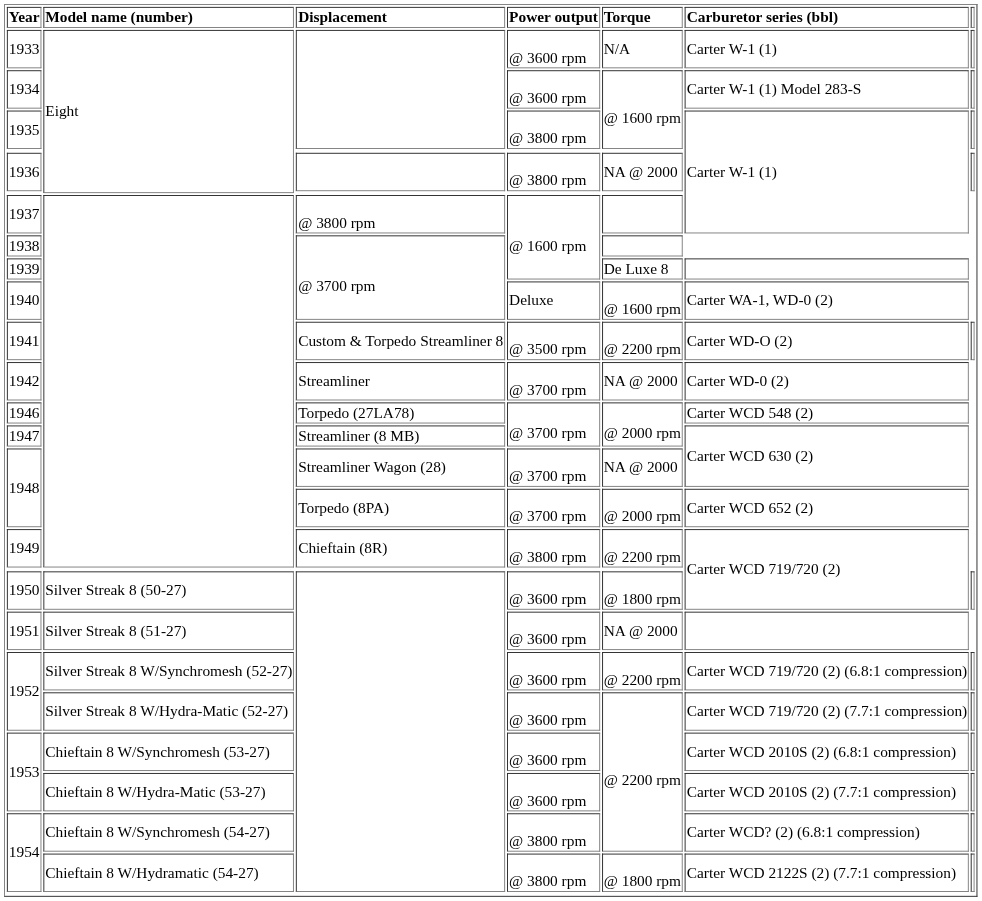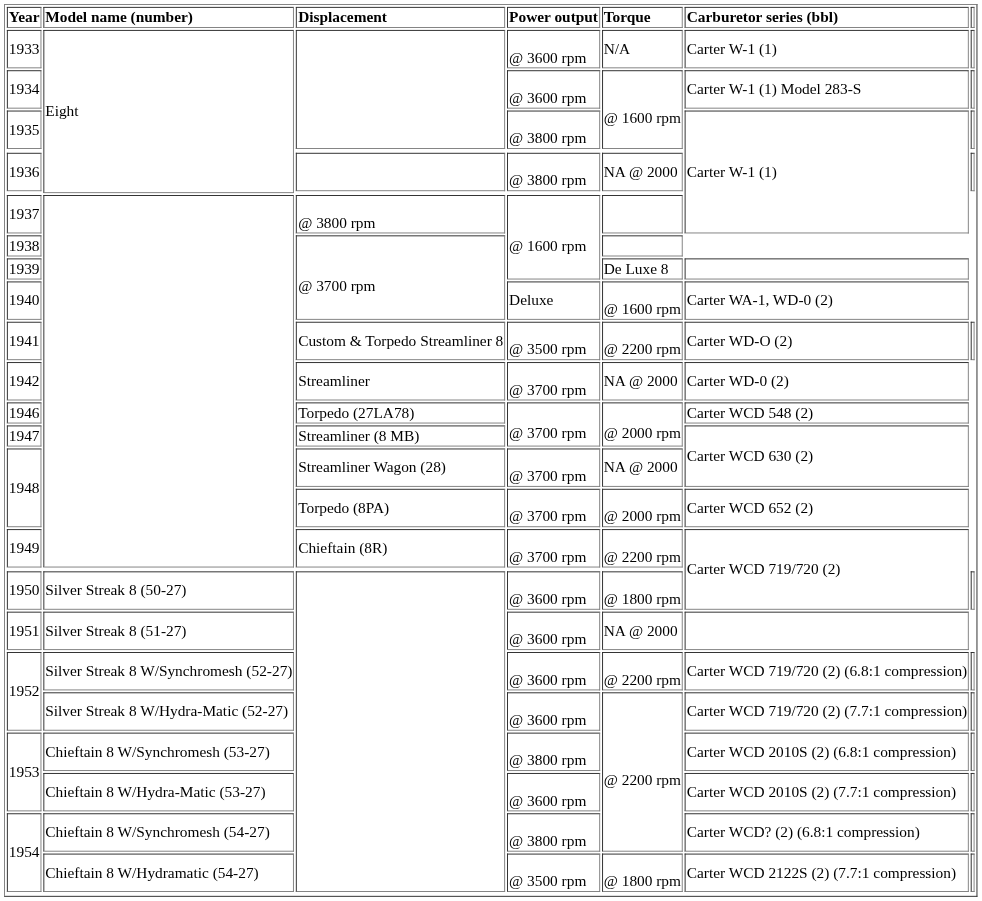1949 | Power output: @ 3800 rpm -> @ 3700 rpm
1953 / Chieftain 8 W/Synchromesh (53-27) | Power output: @ 3600 rpm -> @ 3800 rpm
1954 / Chieftain 8 W/Hydramatic (54-27) | Power output: @ 3800 rpm -> @ 3500 rpm
